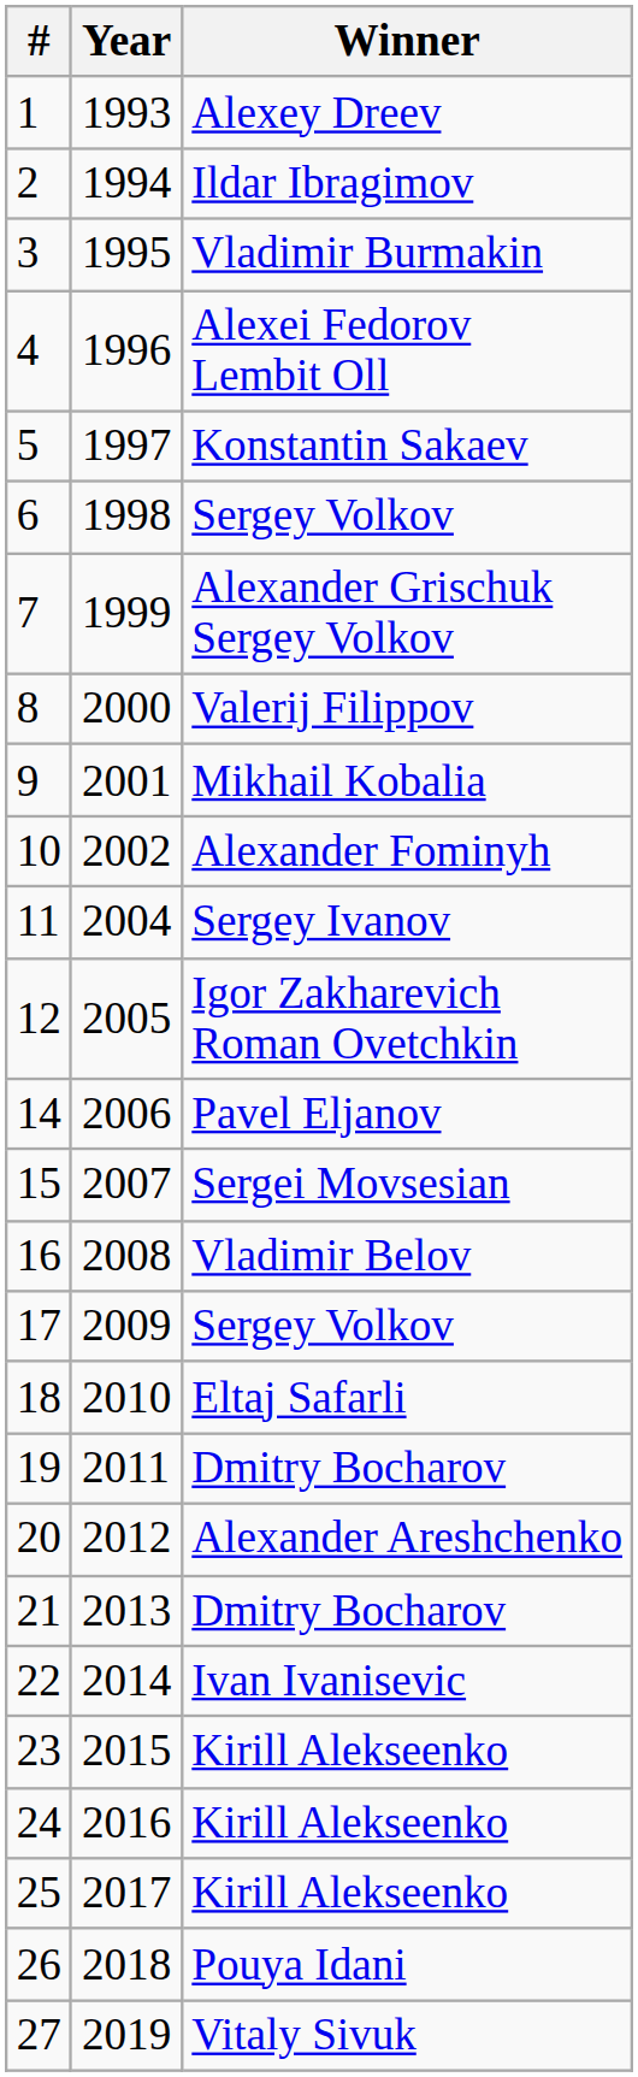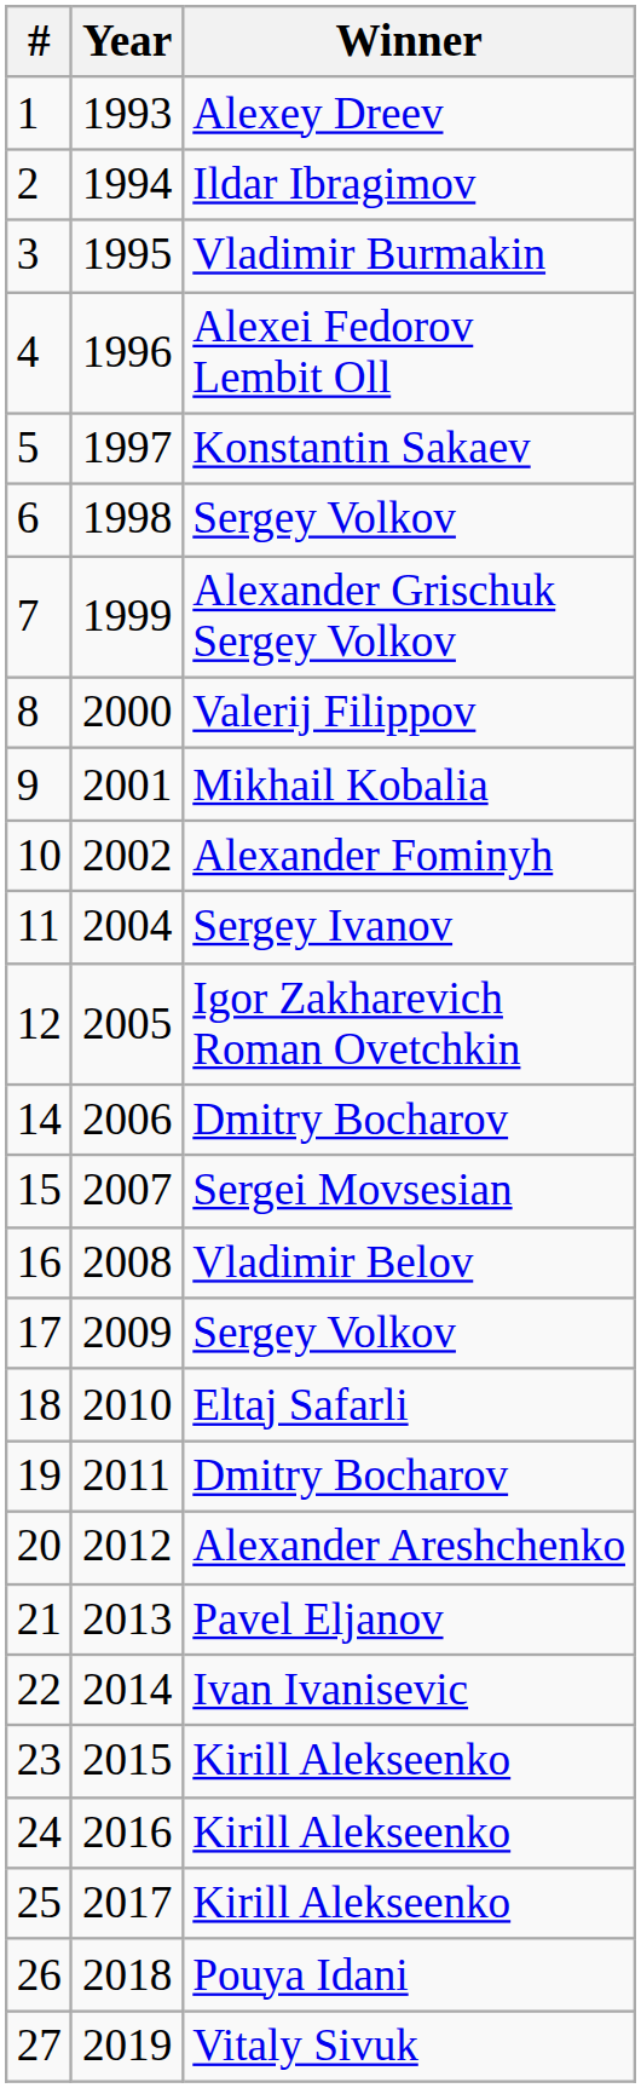14 | Winner: Pavel Eljanov -> Dmitry Bocharov
21 | Winner: Dmitry Bocharov -> Pavel Eljanov
